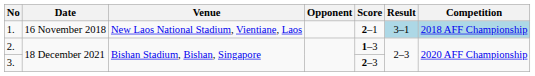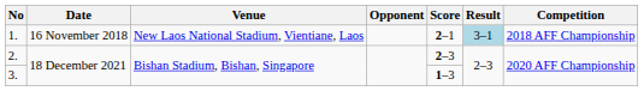1. | Competition: lightblue background -> no background
2. | Score: 1–3 -> 2–3
3. | Score: 2–3 -> 1–3
